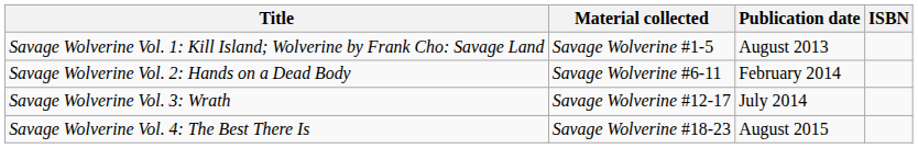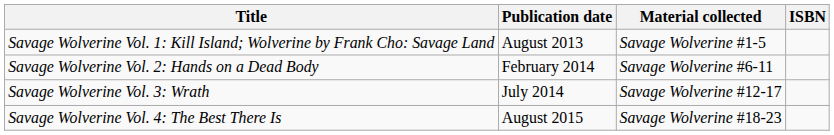columns swapped: Material collected <-> Publication date
